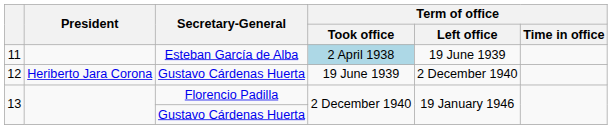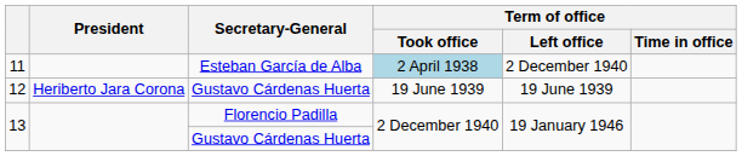11 | Term of office / Left office: 19 June 1939 -> 2 December 1940
12 | Term of office / Left office: 2 December 1940 -> 19 June 1939
